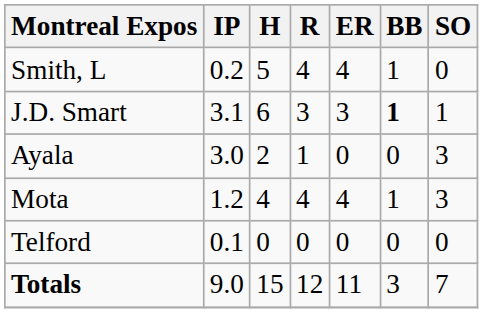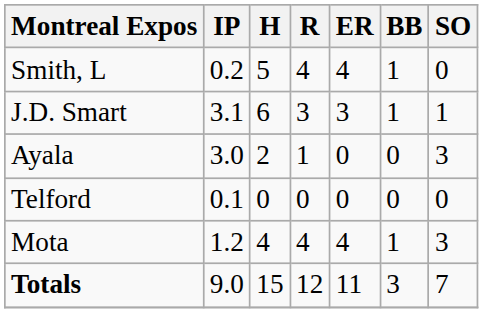J.D. Smart | BB: bold -> normal
rows swapped: Mota <-> Telford
